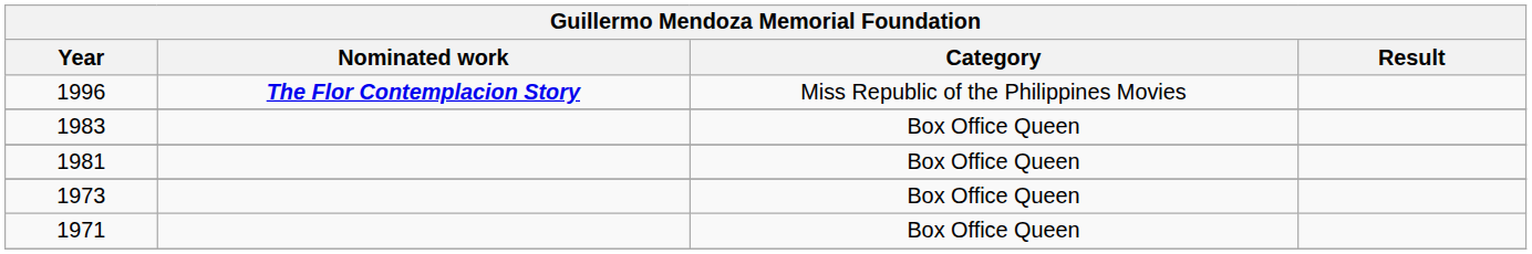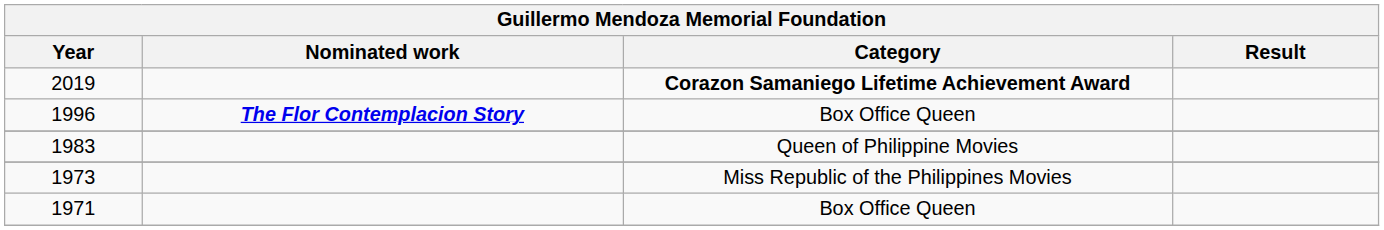+ row: 2019 | Corazon Samaniego Lifetime Achievement Award
1996 | Category: Miss Republic of the Philippines Movies -> Box Office Queen
1983 | Category: Box Office Queen -> Queen of Philippine Movies
- row: 1981 | Box Office Queen
1973 | Category: Box Office Queen -> Miss Republic of the Philippines Movies
